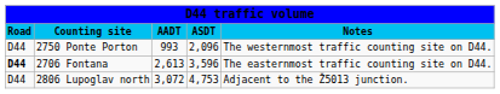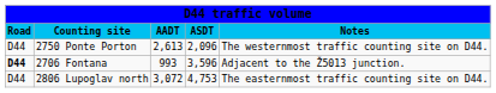2750 Ponte Porton | column 3: 993 -> 2,613
2706 Fontana | column 3: 2,613 -> 993
2706 Fontana | column 5: The easternmost traffic counting site on D44. -> Adjacent to the Ž5013 junction.
2806 Lupoglav north | column 5: Adjacent to the Ž5013 junction. -> The easternmost traffic counting site on D44.
